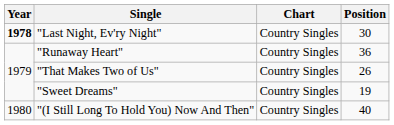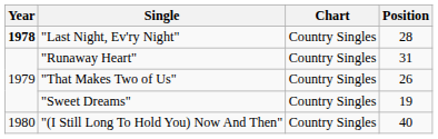"Last Night, Ev'ry Night" | Position: 30 -> 28
"Runaway Heart" | Position: 36 -> 31
